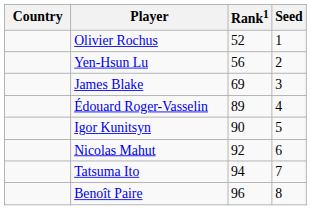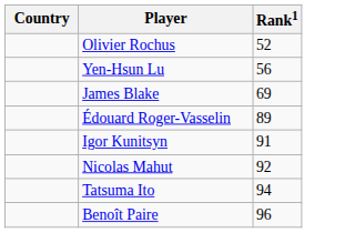- column: Seed | 1 | 2 | 3 | 4 | 5 | 6 | 7 | 8
Igor Kunitsyn | Rank1: 90 -> 91
